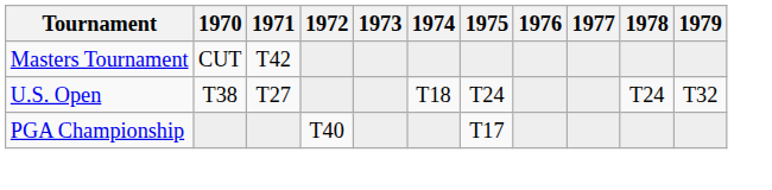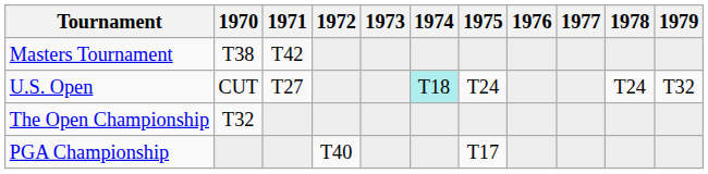Masters Tournament | 1970: CUT -> T38
U.S. Open | 1970: T38 -> CUT
U.S. Open | 1974: no background -> paleturquoise background
+ row: The Open Championship | T32
